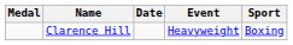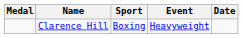columns swapped: Sport <-> Date
